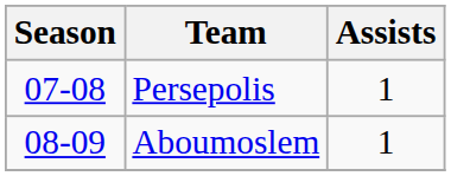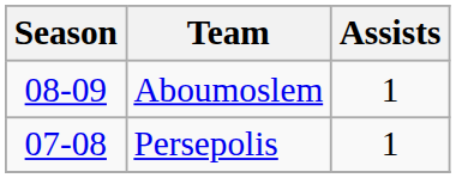rows swapped: Persepolis <-> Aboumoslem
